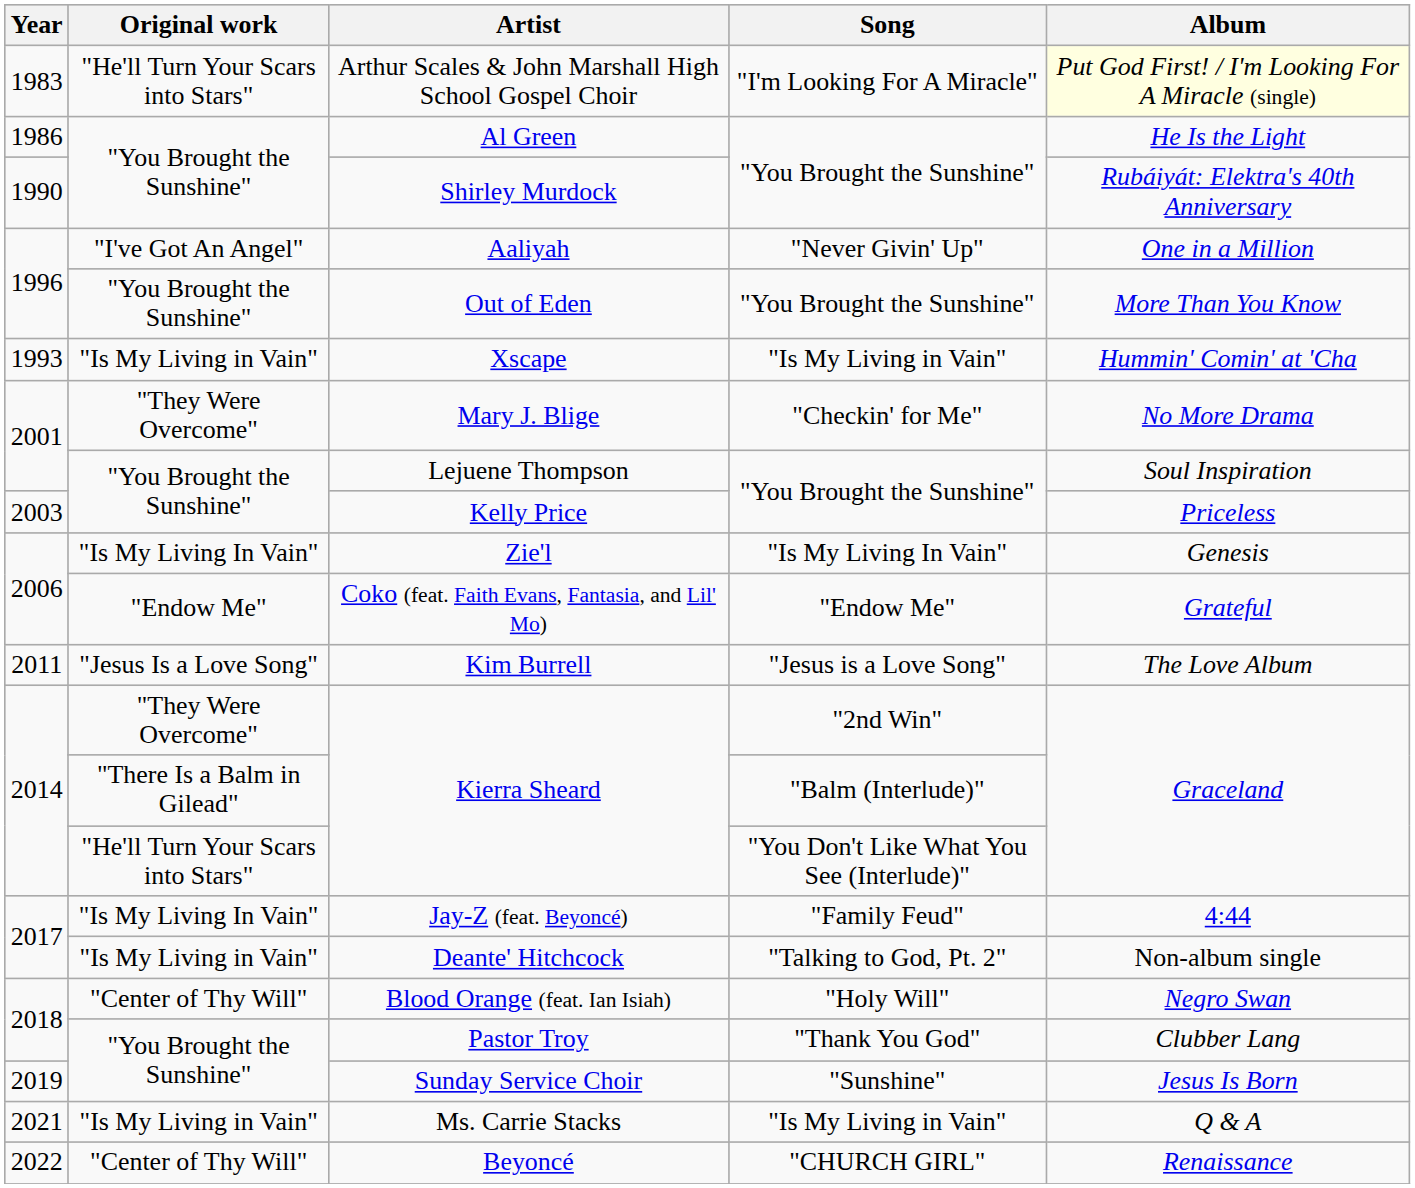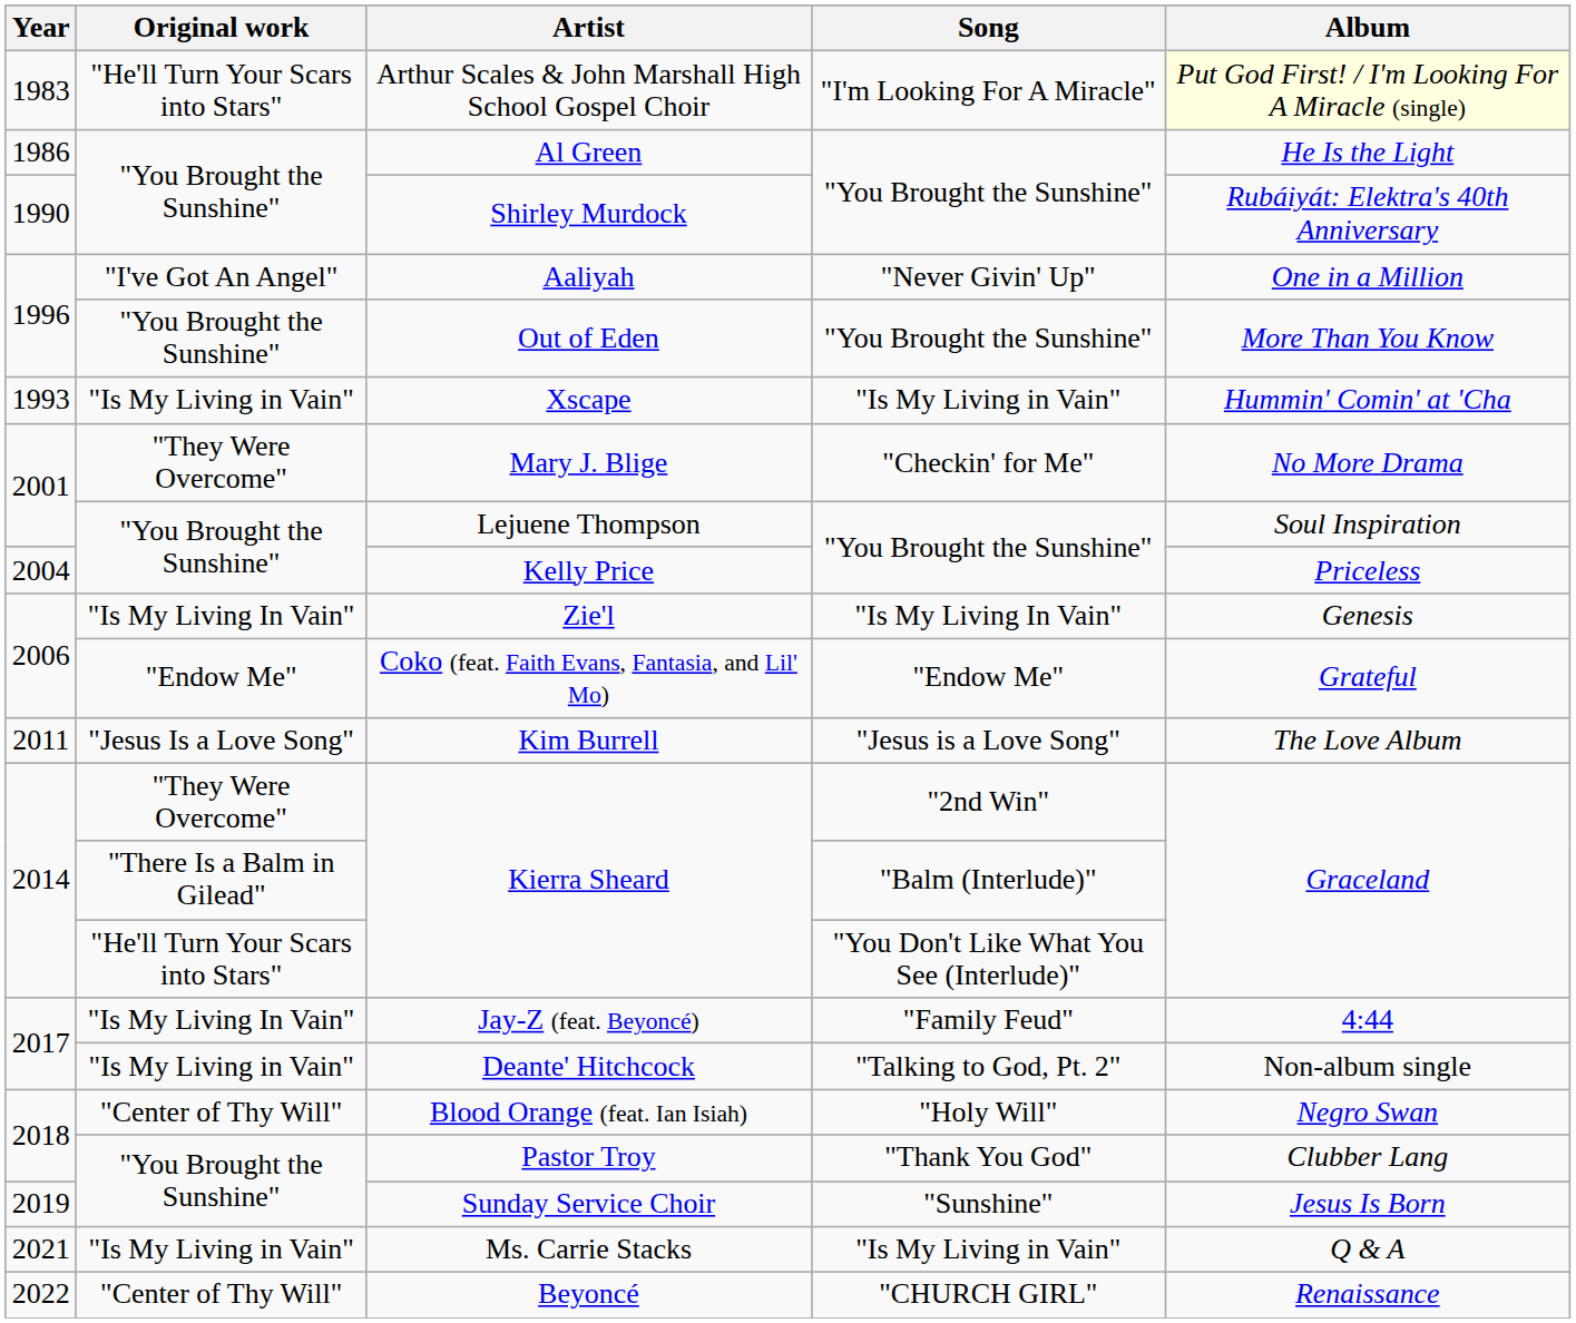Kelly Price | Year: 2003 -> 2004
